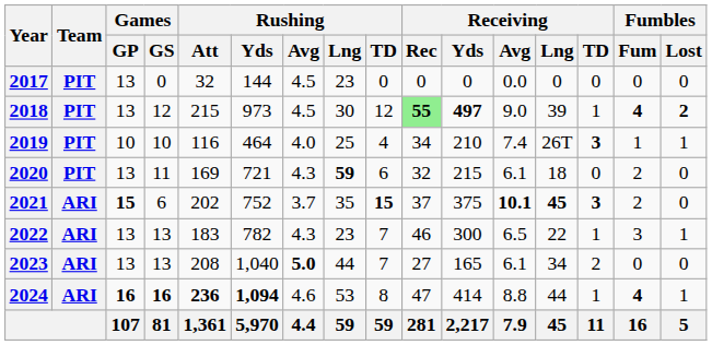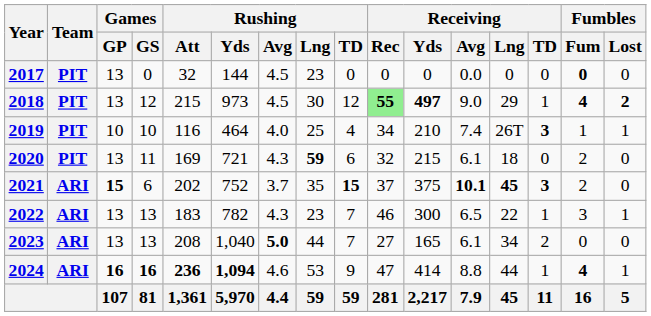2017 | Fumbles / Fum: normal -> bold
2018 | Receiving / Lng: 39 -> 29
2024 | Rushing / TD: 8 -> 9
